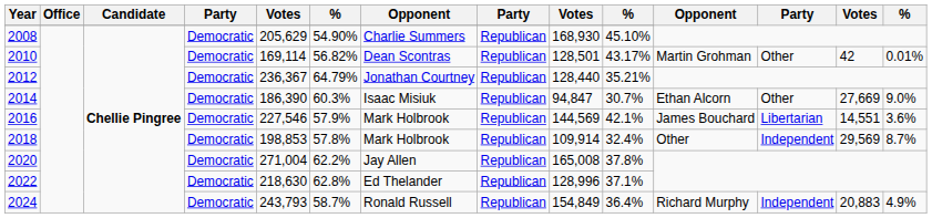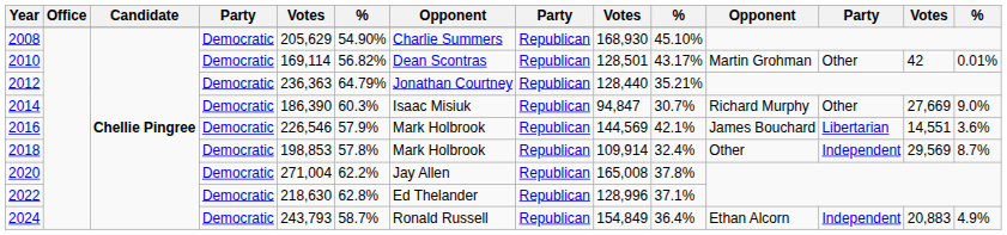2012 | column 5: 236,367 -> 236,363
2014 | column 11: Ethan Alcorn -> Richard Murphy
2016 | column 5: 227,546 -> 226,546
2024 | column 11: Richard Murphy -> Ethan Alcorn
